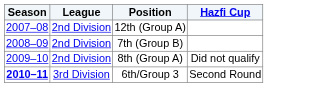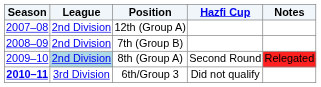+ column: Notes | Relegated
8th (Group A) | League: no background -> lightblue background
8th (Group A) | Hazfi Cup: Did not qualify -> Second Round
6th/Group 3 | Hazfi Cup: Second Round -> Did not qualify
